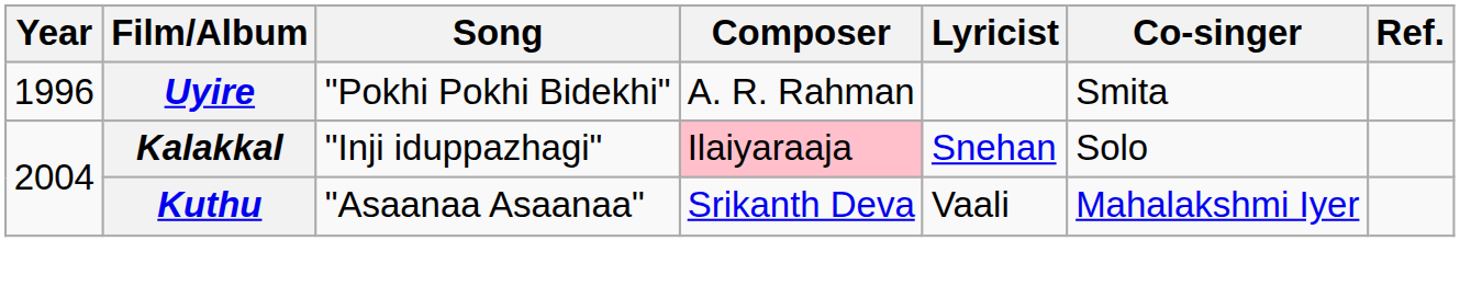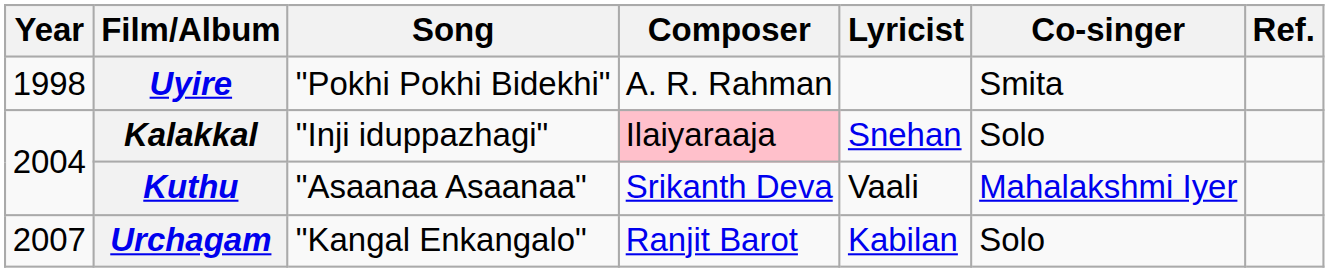Uyire | Year: 1996 -> 1998
+ row: 2007 | Urchagam | "Kangal Enkangalo" | Ranjit Barot | Kabilan | Solo
